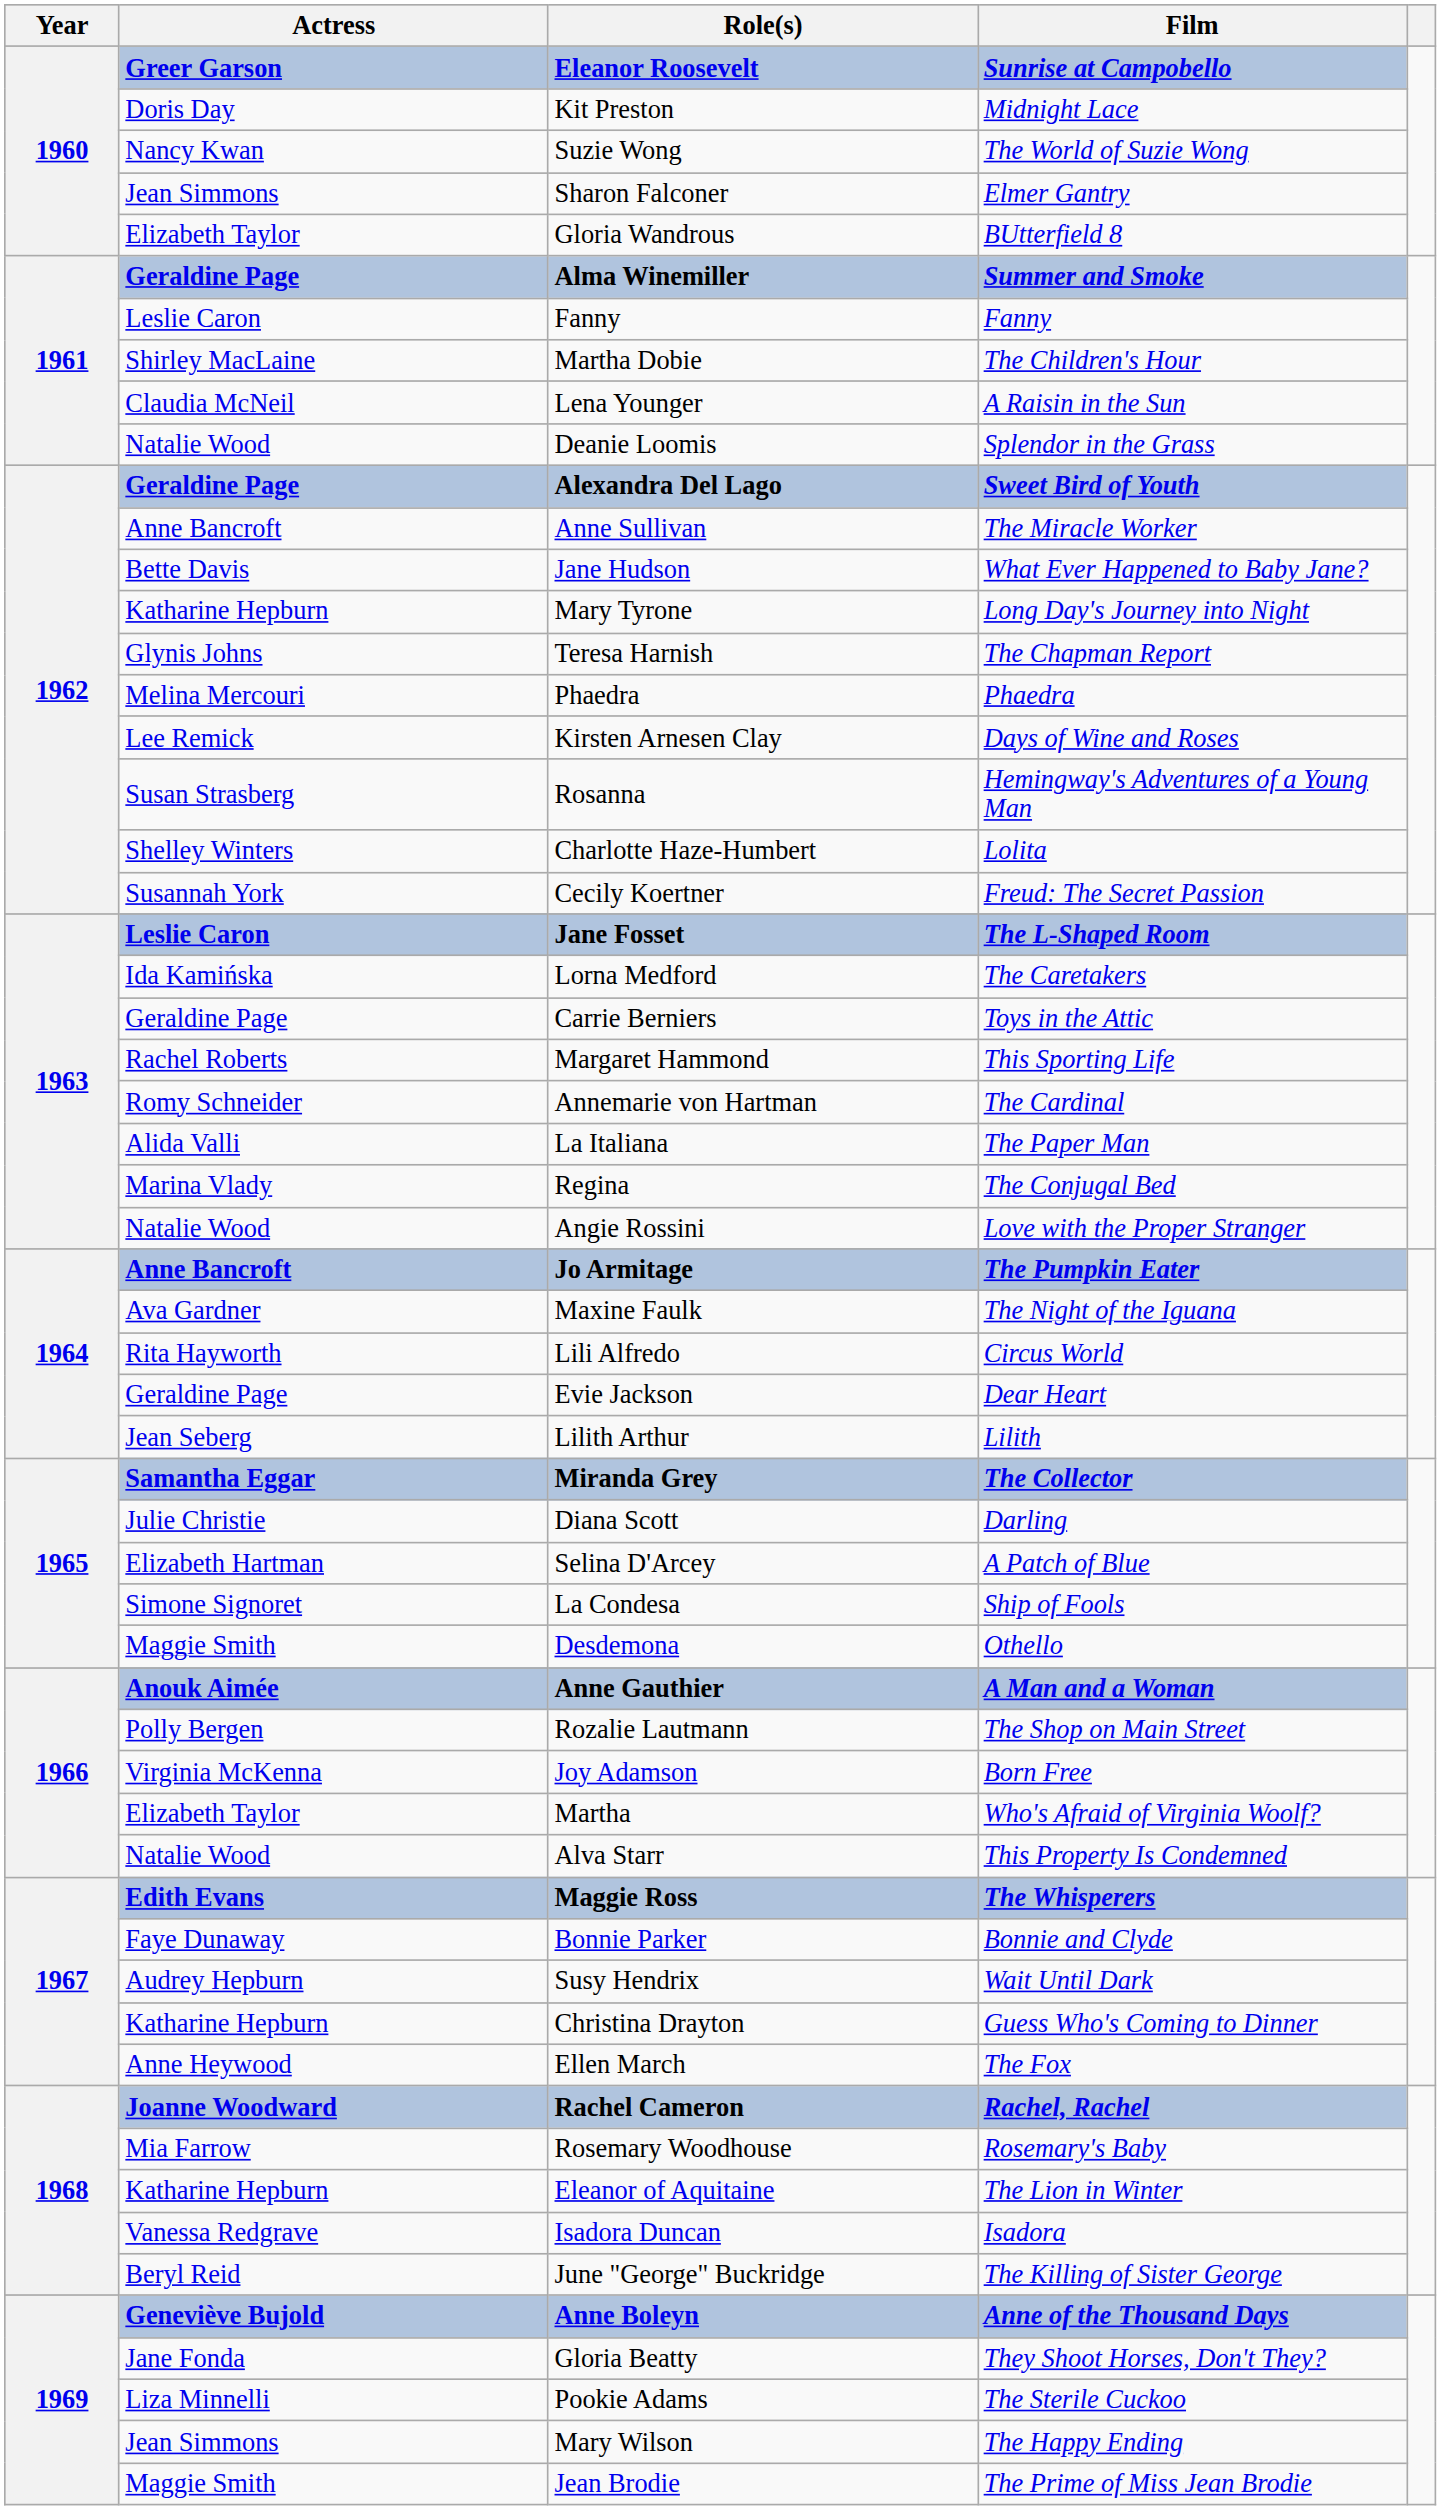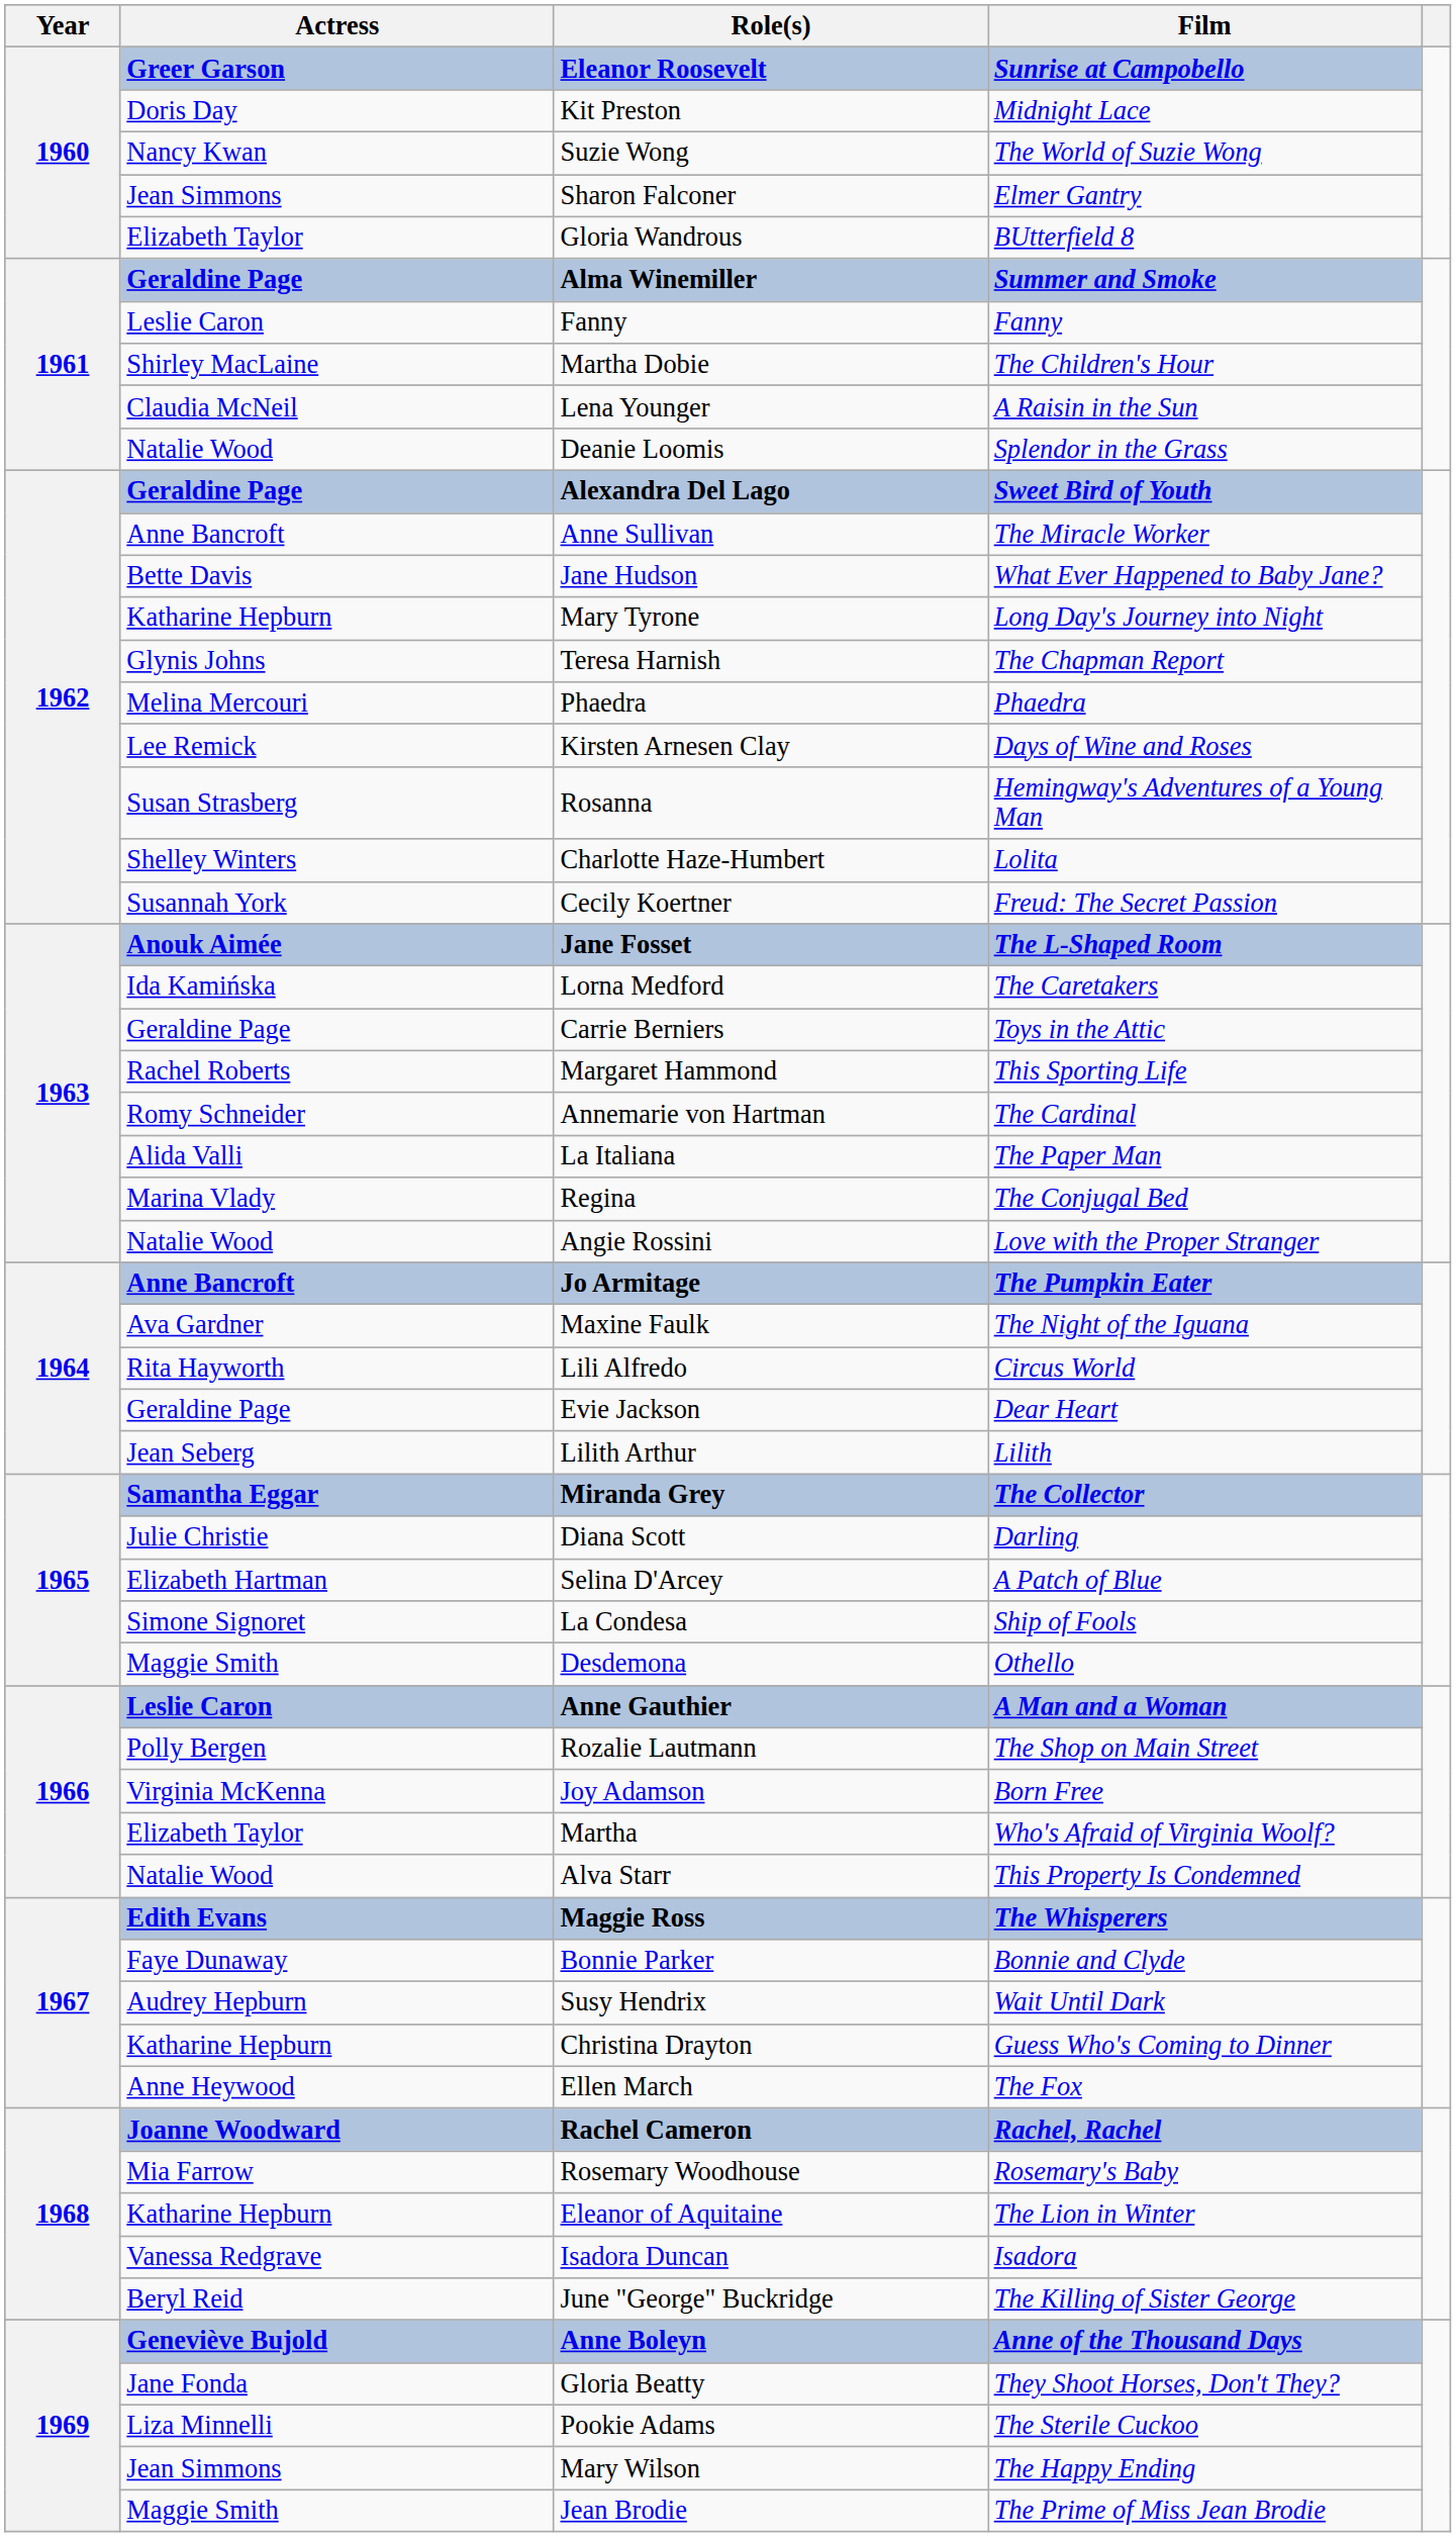Jane Fosset | Actress: Leslie Caron -> Anouk Aimée
Anne Gauthier | Actress: Anouk Aimée -> Leslie Caron
